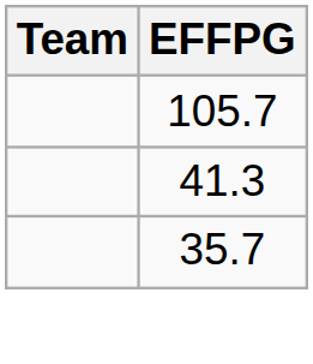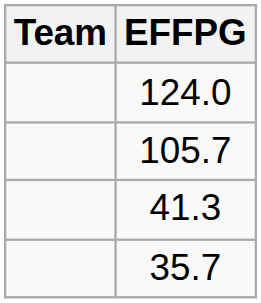+ row: 124.0
